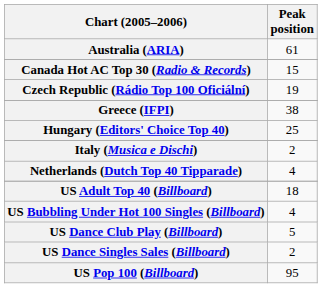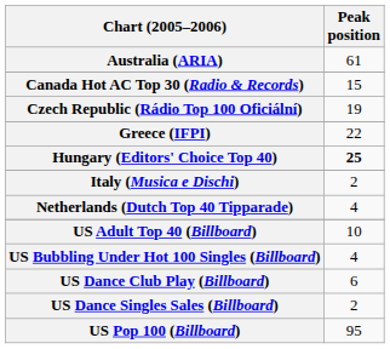Greece (IFPI) | Peak position: 38 -> 22
Hungary (Editors' Choice Top 40) | Peak position: normal -> bold
US Adult Top 40 (Billboard) | Peak position: 18 -> 10
US Dance Club Play (Billboard) | Peak position: 5 -> 6
